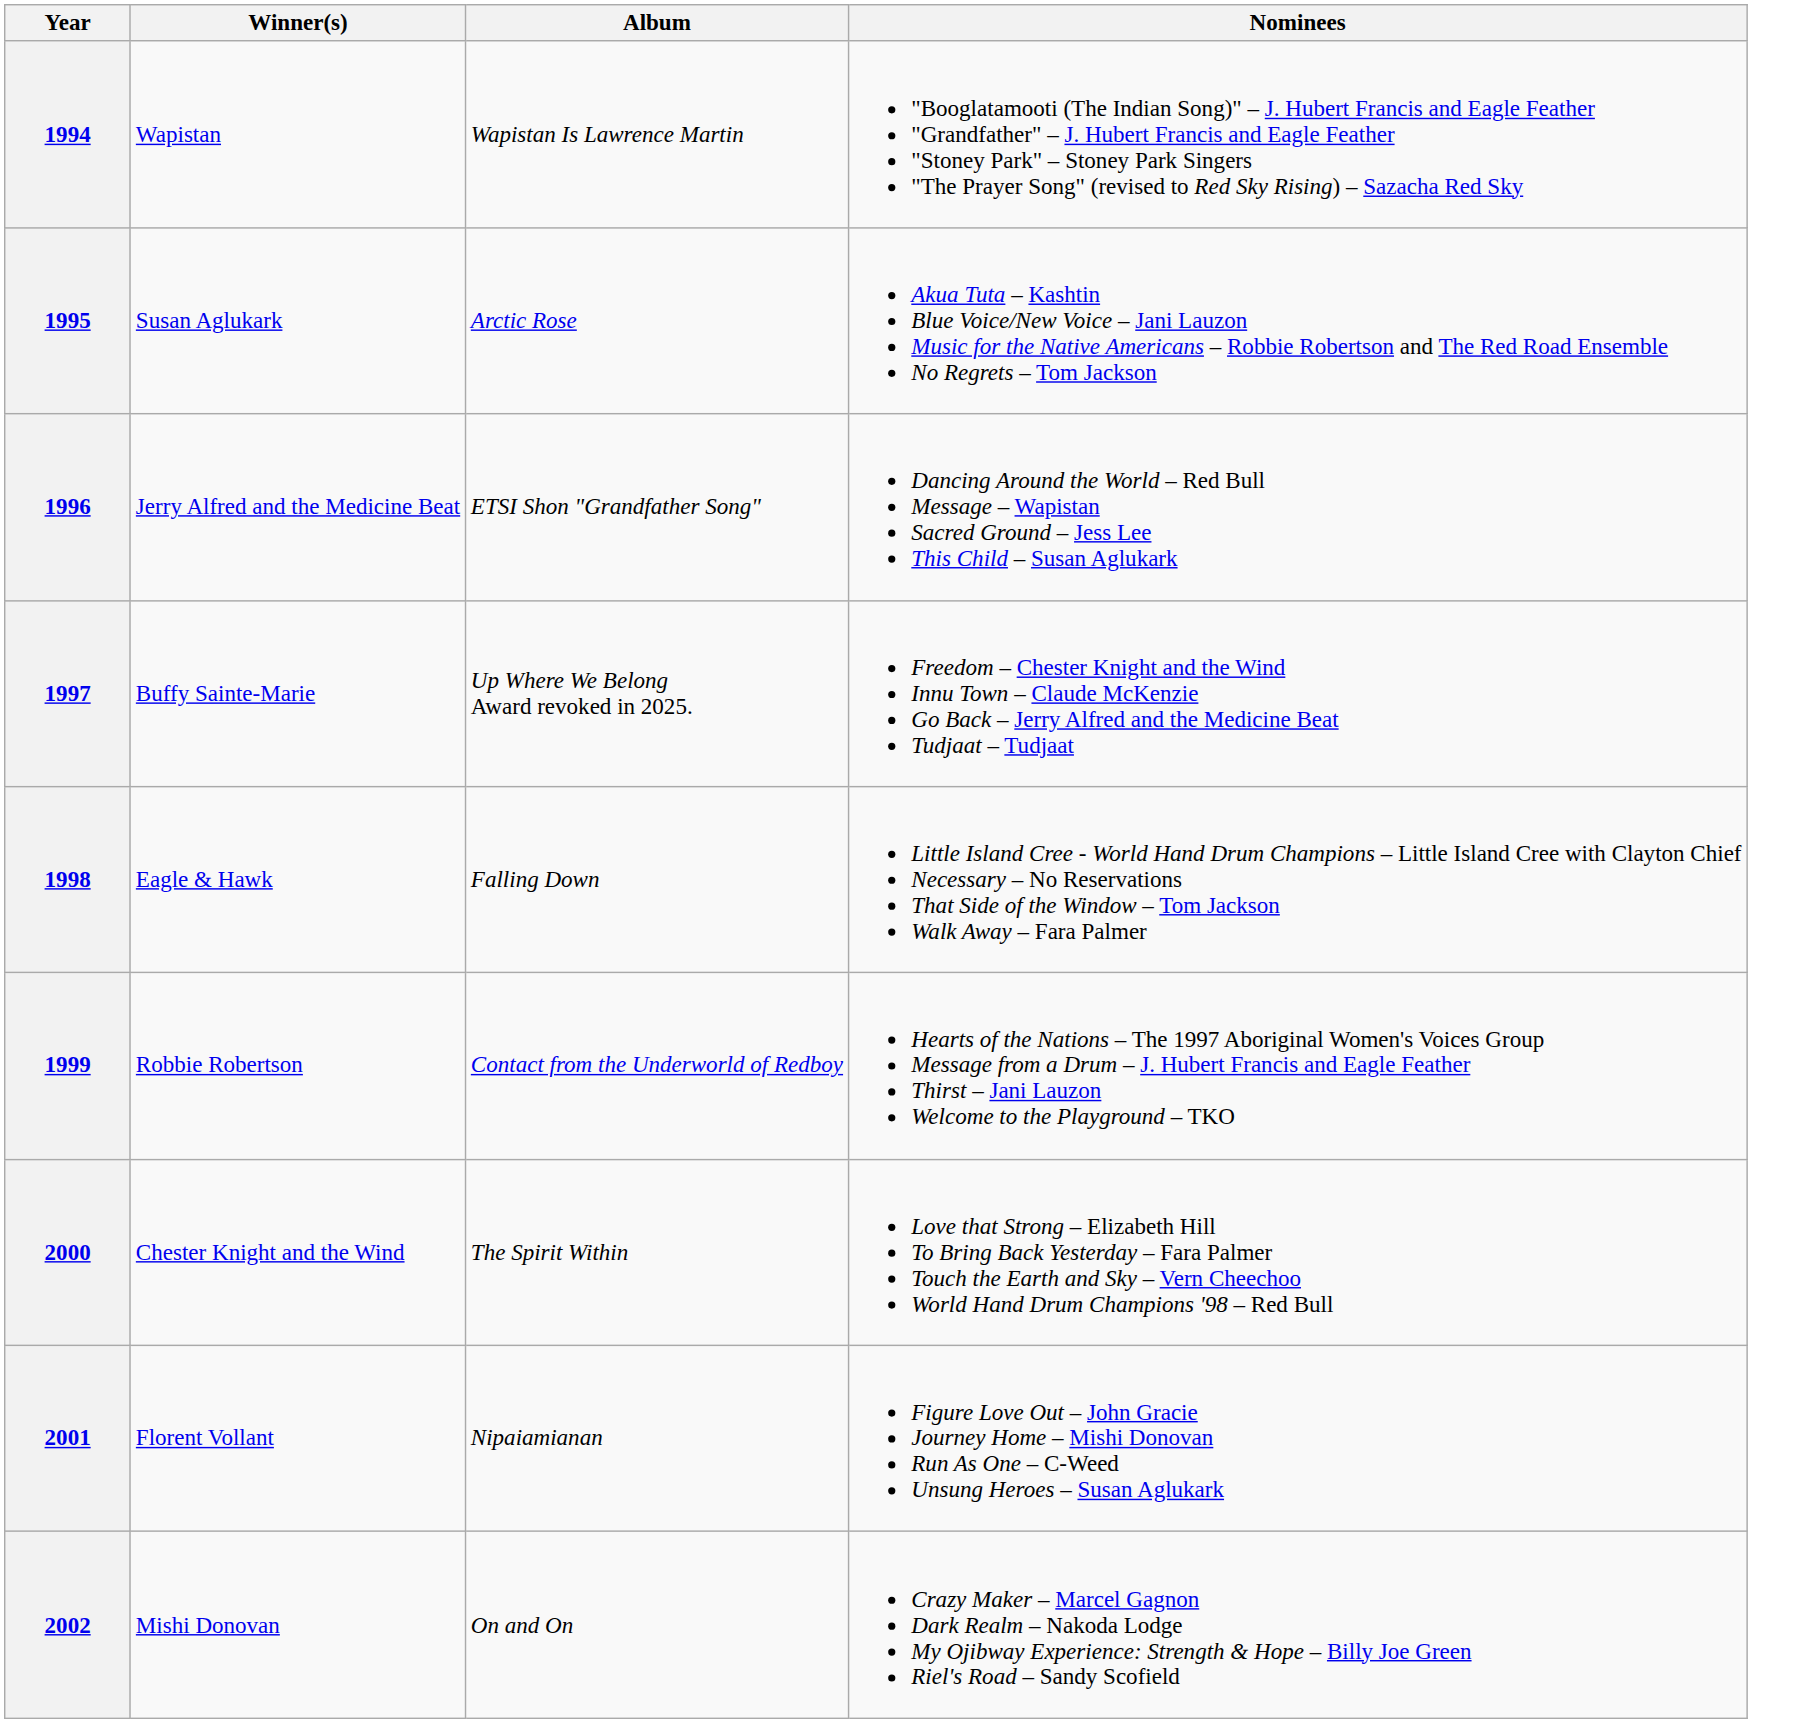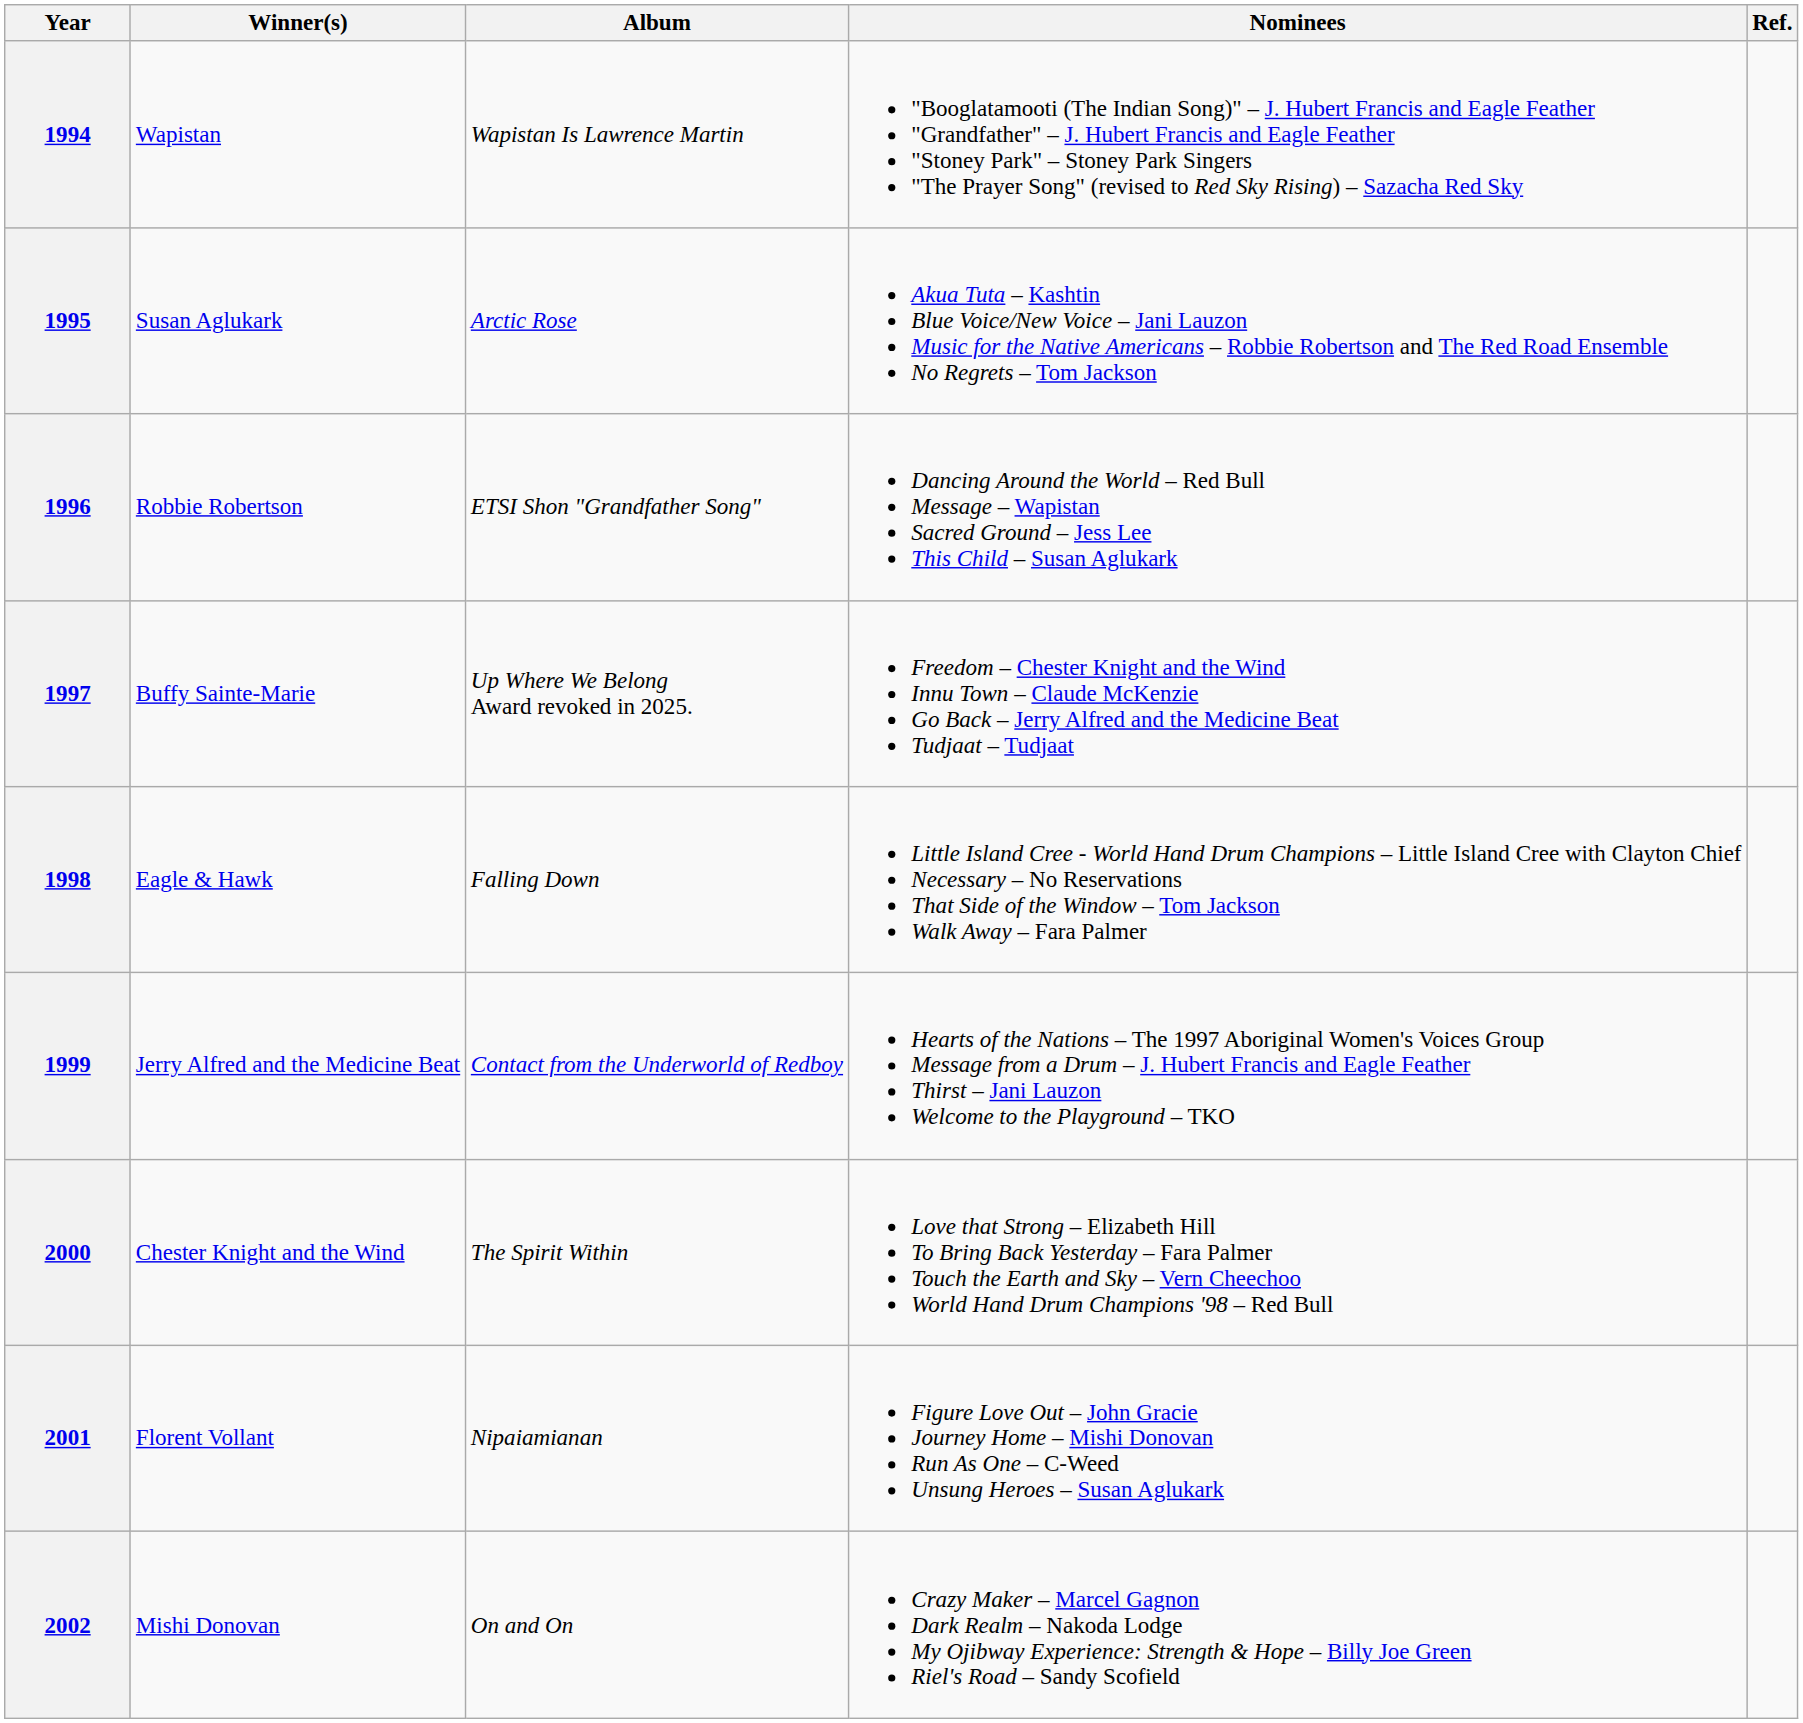+ column: Ref.
1996 | Winner(s): Jerry Alfred and the Medicine Beat -> Robbie Robertson
1999 | Winner(s): Robbie Robertson -> Jerry Alfred and the Medicine Beat
